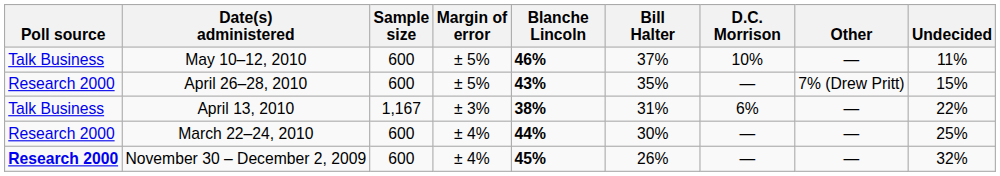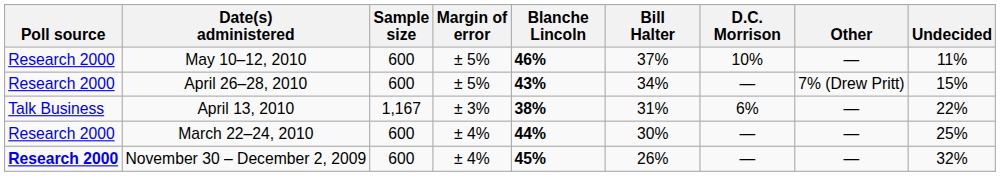May 10–12, 2010 | Poll source: Talk Business -> Research 2000
April 26–28, 2010 | Bill Halter: 35% -> 34%
